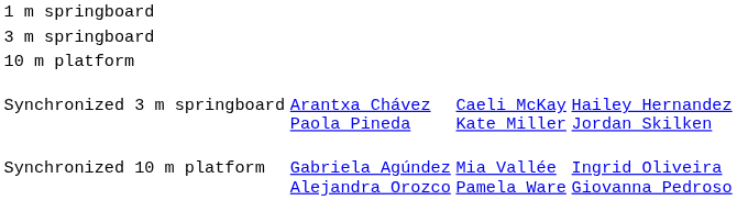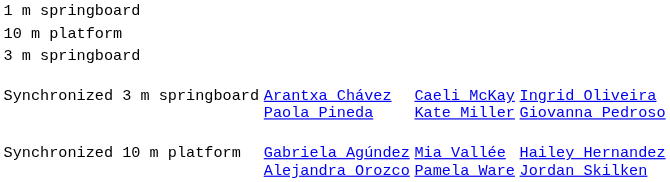rows swapped: 3 m springboard <-> 10 m platform
Synchronized 3 m springboard | column 4: Hailey Hernandez Jordan Skilken -> Ingrid Oliveira Giovanna Pedroso
Synchronized 10 m platform | column 4: Ingrid Oliveira Giovanna Pedroso -> Hailey Hernandez Jordan Skilken
